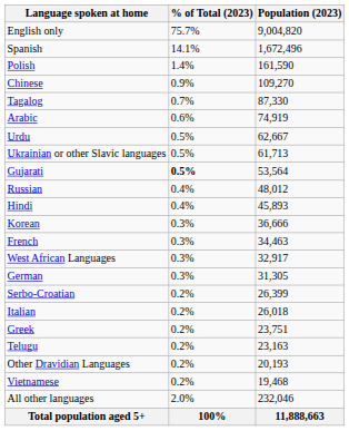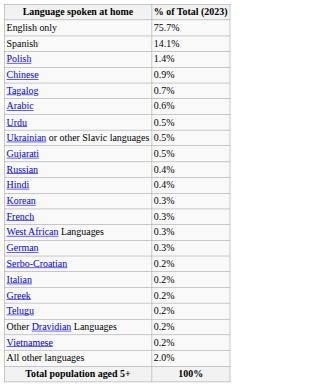- column: Population (2023) | 9,004,820 | 1,672,496 | 161,590 | 109,270 | 87,330 | 74,919 | 62,667 | 61,713 | 53,564 | 48,012 | 45,893 | 36,666 | 34,463 | 32,917 | 31,305 | 26,399 | 26,018 | 23,751 | 23,163 | 20,193 | 19,468 | 232,046 | 11,888,663
Gujarati | % of Total (2023): bold -> normal
